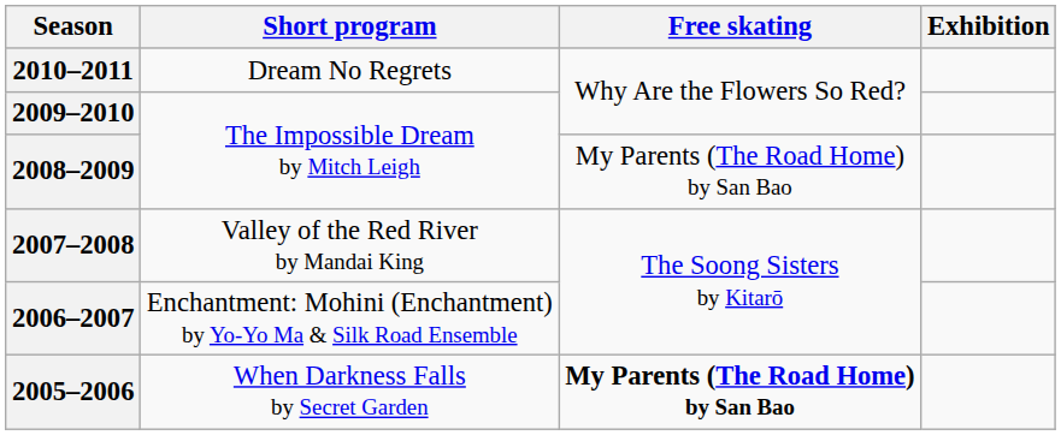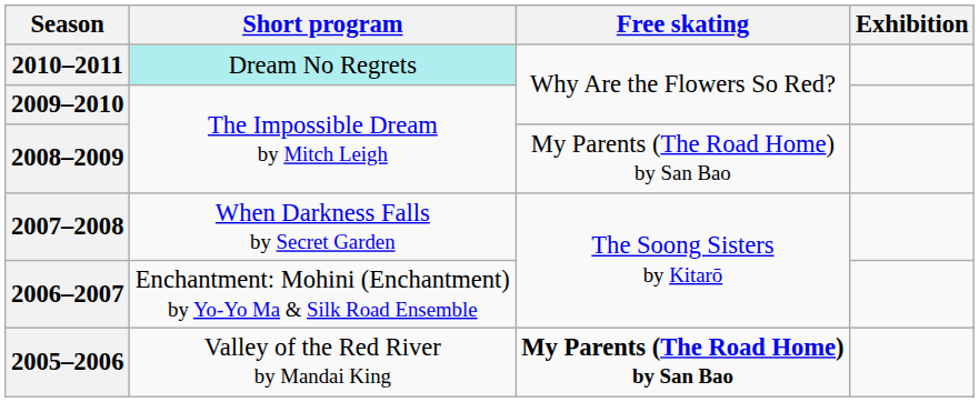2010–2011 | Short program: no background -> paleturquoise background
2007–2008 | Short program: Valley of the Red River by Mandai King -> When Darkness Falls by Secret Garden
2005–2006 | Short program: When Darkness Falls by Secret Garden -> Valley of the Red River by Mandai King
